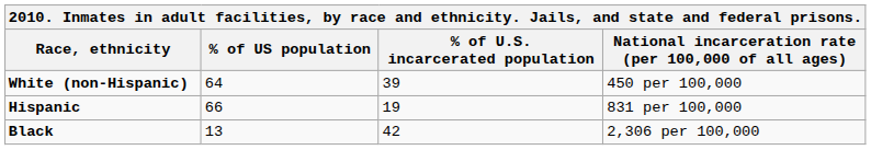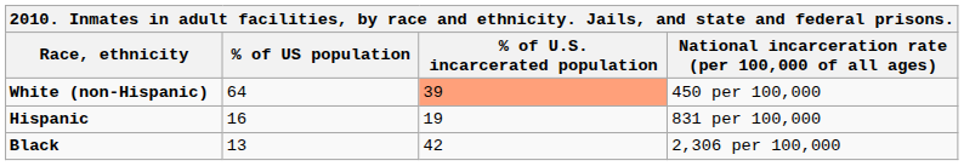White (non-Hispanic) | % of U.S. incarcerated population: no background -> lightsalmon background
Hispanic | % of US population: 66 -> 16
